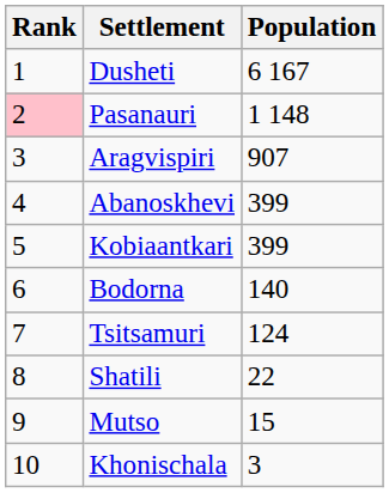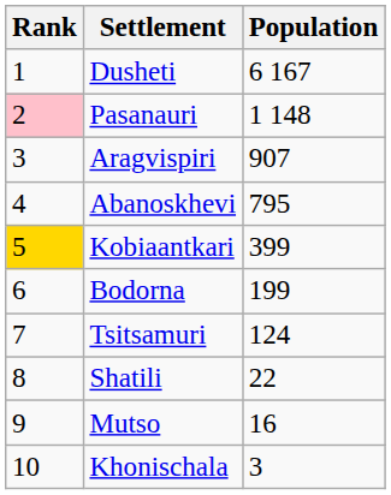Abanoskhevi | Population: 399 -> 795
Kobiaantkari | Rank: no background -> gold background
Bodorna | Population: 140 -> 199
Mutso | Population: 15 -> 16
